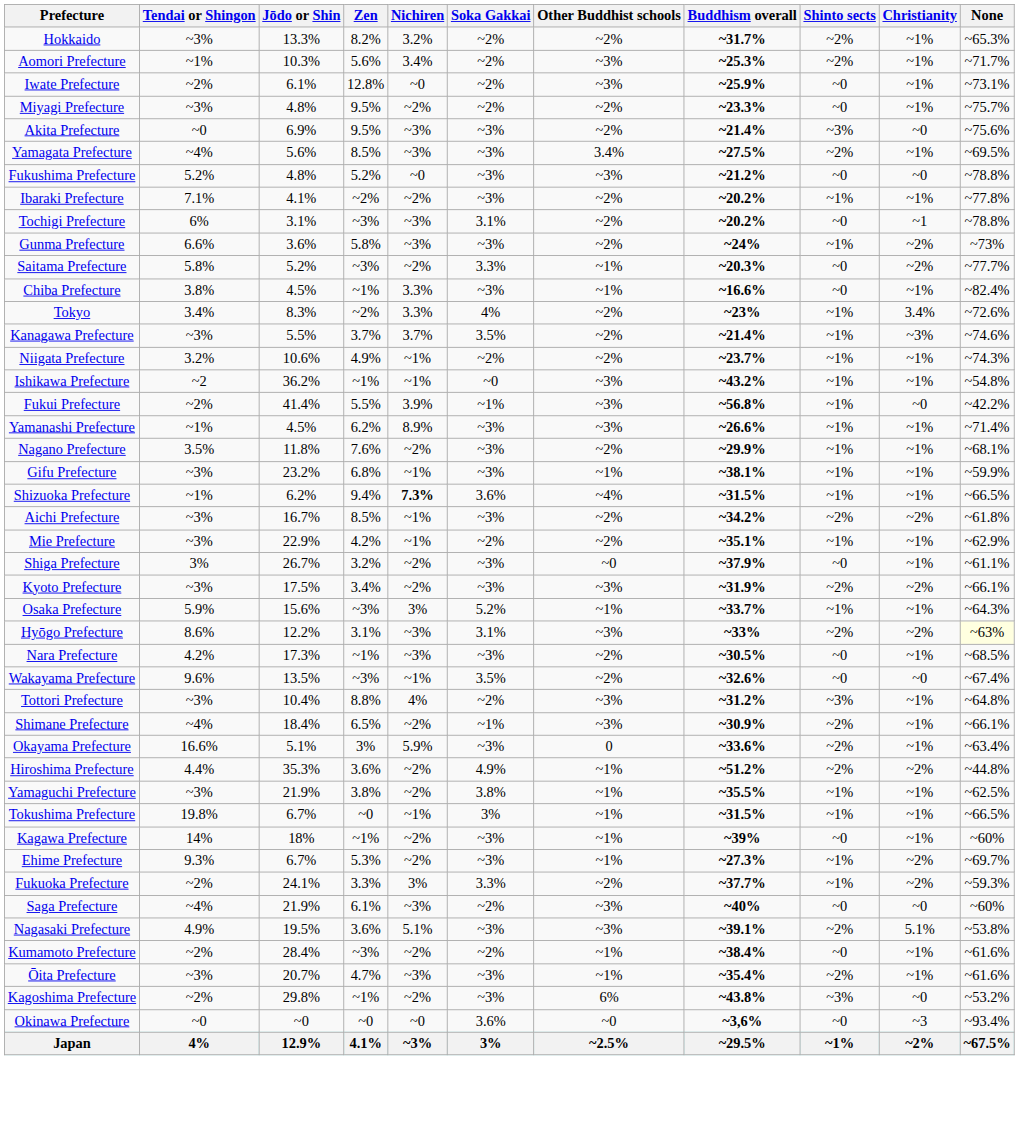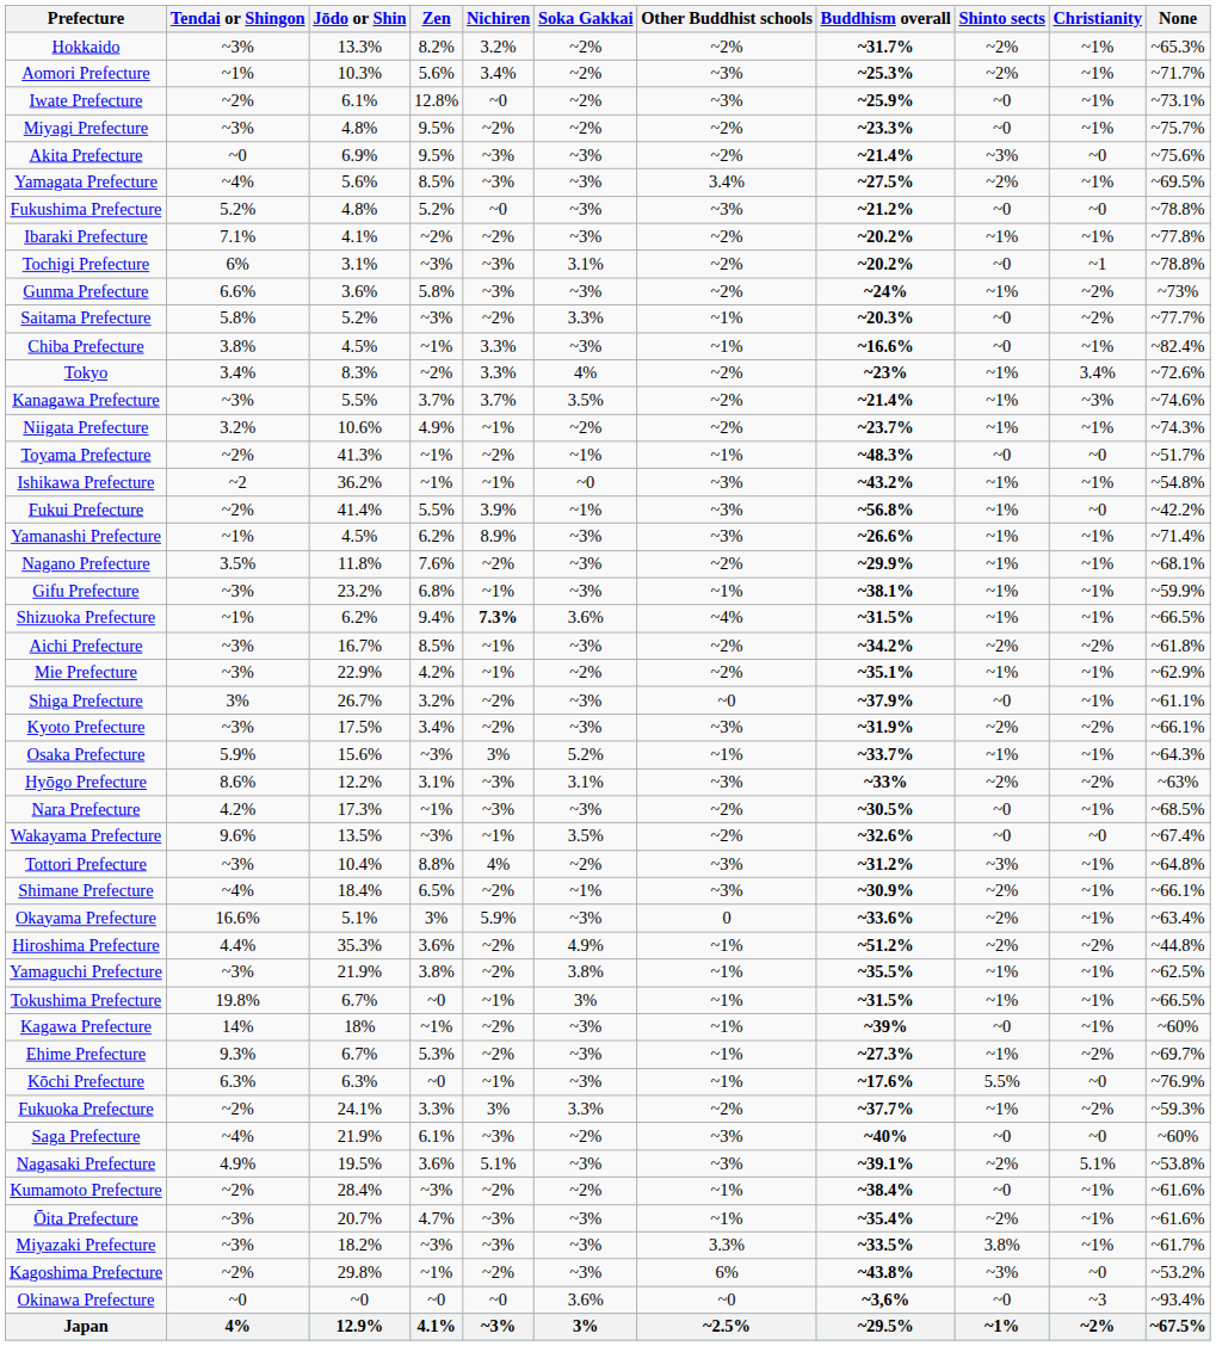+ row: Toyama Prefecture | ~2% | 41.3% | ~1% | ~2% | ~1% | ~1% | ~48.3% | ~0 | ~0 | ~51.7%
Hyōgo Prefecture | None: lightyellow background -> no background
+ row: Kōchi Prefecture | 6.3% | 6.3% | ~0 | ~1% | ~3% | ~1% | ~17.6% | 5.5% | ~0 | ~76.9%
+ row: Miyazaki Prefecture | ~3% | 18.2% | ~3% | ~3% | ~3% | 3.3% | ~33.5% | 3.8% | ~1% | ~61.7%
